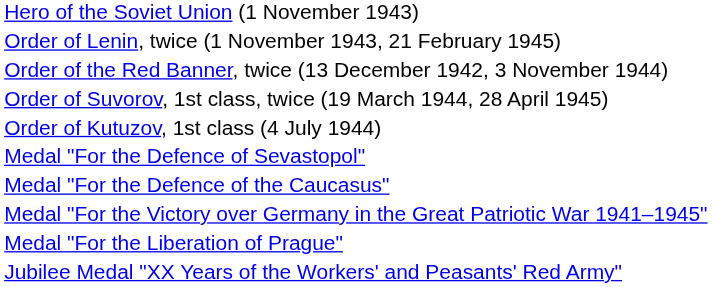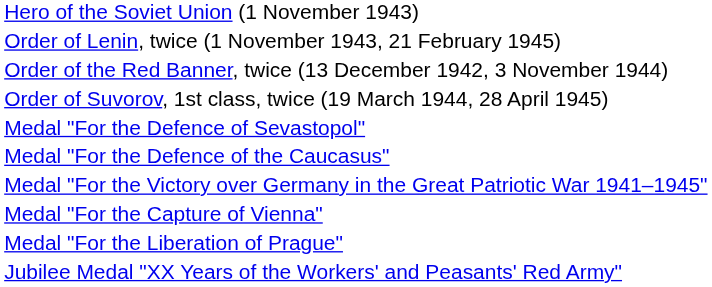- row: Order of Kutuzov, 1st class (4 July 1944)
+ row: Medal "For the Capture of Vienna"
